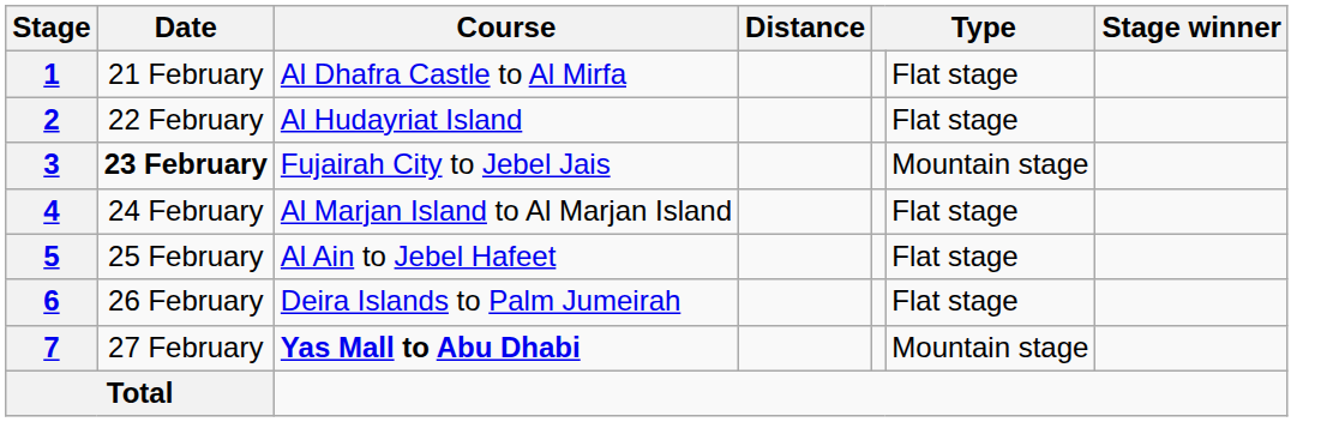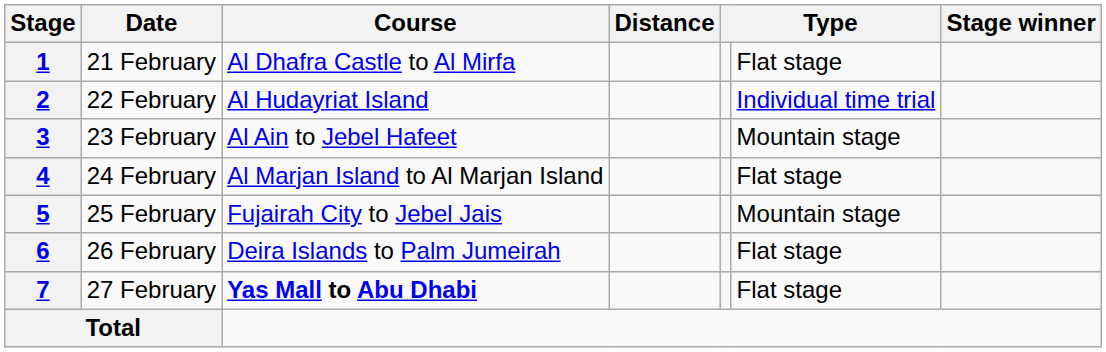2 | column 6: Flat stage -> Individual time trial
3 | Date: bold -> normal
3 | Course: Fujairah City to Jebel Jais -> Al Ain to Jebel Hafeet
5 | Course: Al Ain to Jebel Hafeet -> Fujairah City to Jebel Jais
5 | column 6: Flat stage -> Mountain stage
7 | column 6: Mountain stage -> Flat stage
